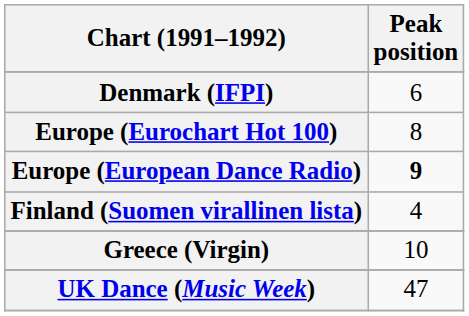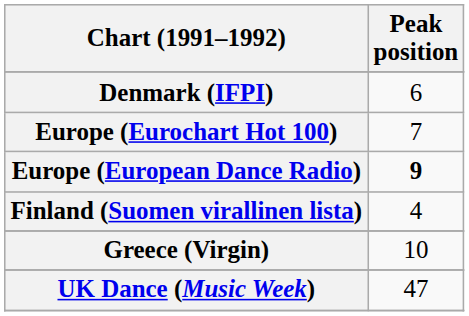Europe (Eurochart Hot 100) | Peak position: 8 -> 7
